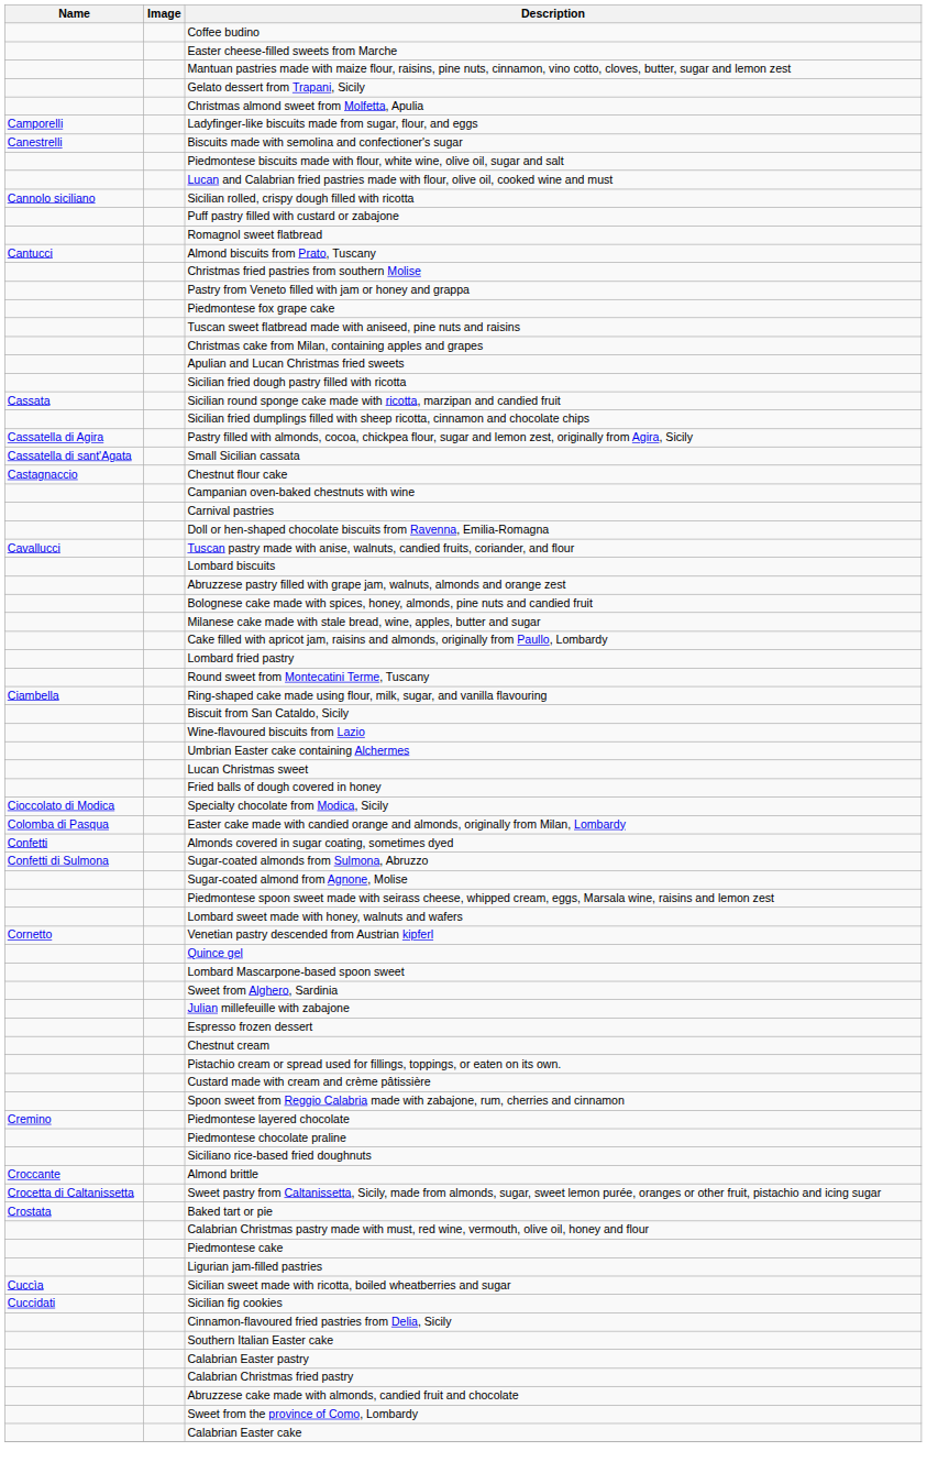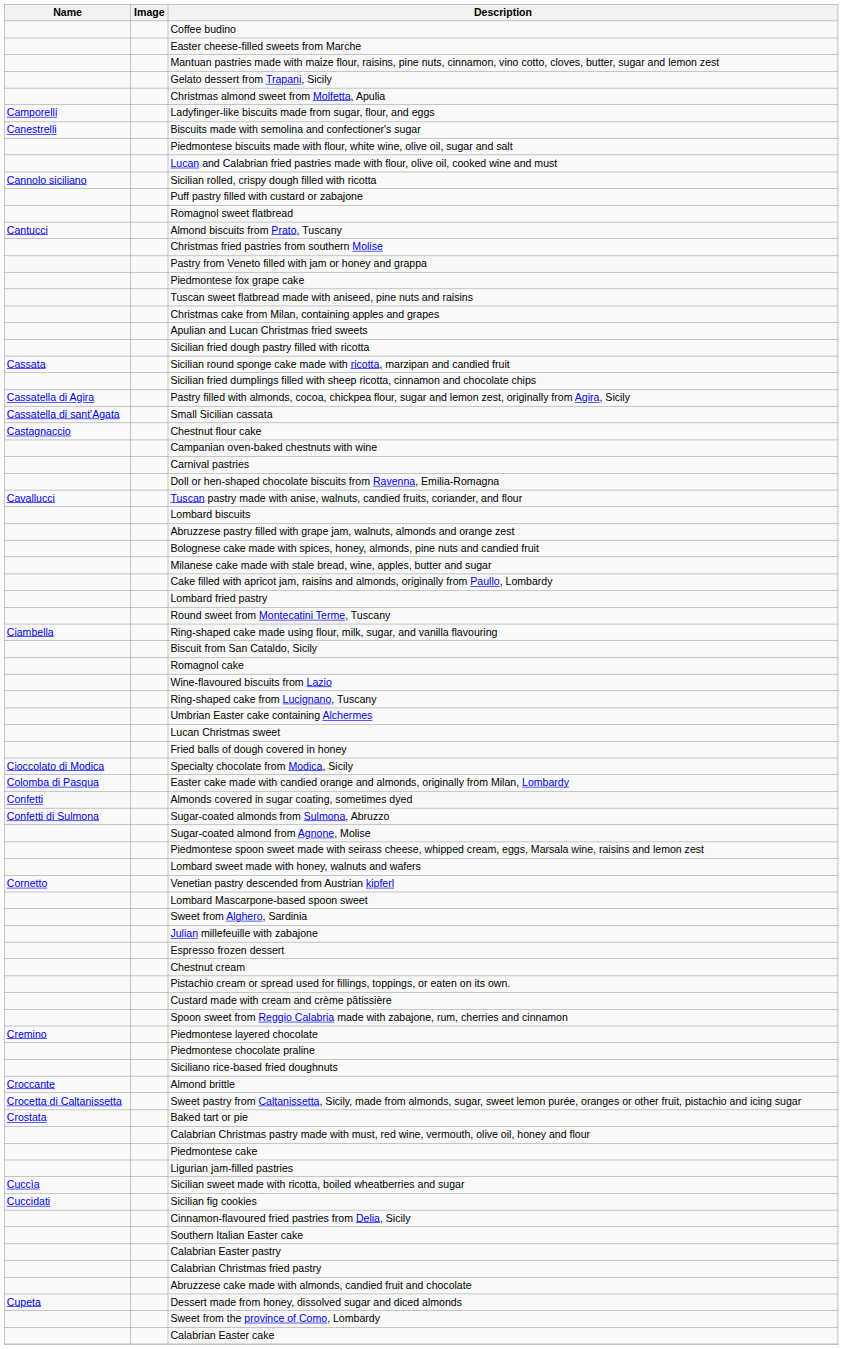+ row: Romagnol cake
+ row: Ring-shaped cake from Lucignano, Tuscany
- row: Quince gel
+ row: Cupeta | Dessert made from honey, dissolved sugar and diced almonds
